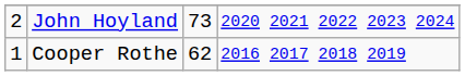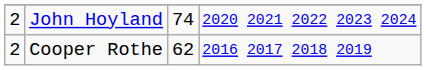John Hoyland | column 3: 73 -> 74
Cooper Rothe | column 1: 1 -> 2
